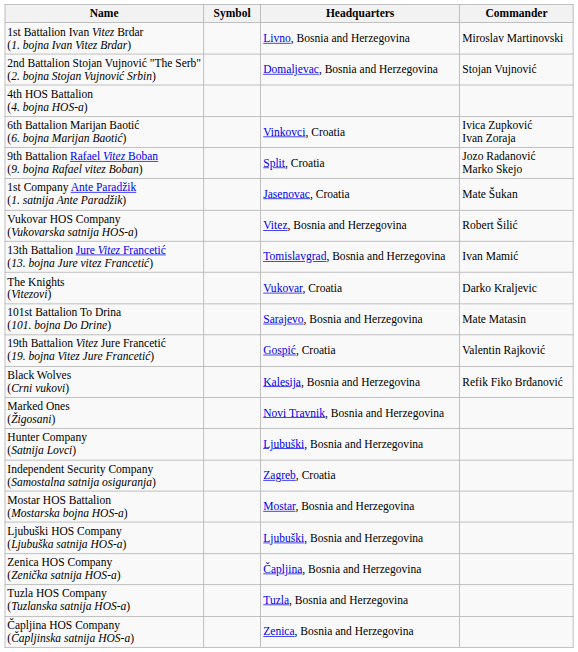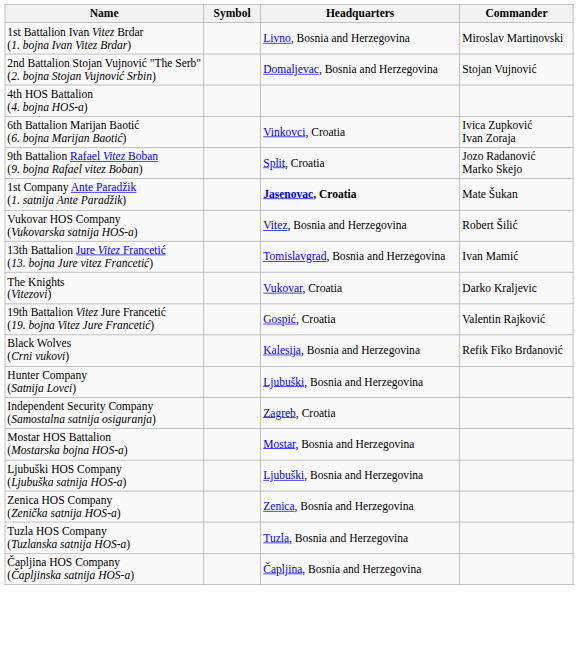1st Company Ante Paradžik (1. satnija Ante Paradžik) | Headquarters: normal -> bold
- row: 101st Battalion To Drina (101. bojna Do Drine) | Sarajevo, Bosnia and Herzegovina | Mate Matasin
- row: Marked Ones (Žigosani) | Novi Travnik, Bosnia and Herzegovina
Zenica HOS Company (Zenička satnija HOS-a) | Headquarters: Čapljina, Bosnia and Herzegovina -> Zenica, Bosnia and Herzegovina
Čapljina HOS Company (Čapljinska satnija HOS-a) | Headquarters: Zenica, Bosnia and Herzegovina -> Čapljina, Bosnia and Herzegovina
